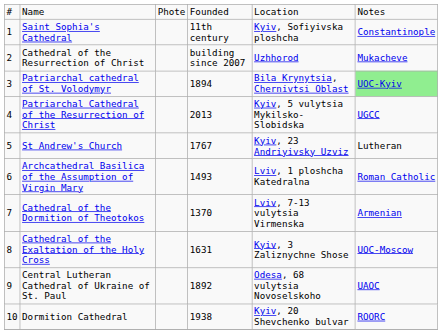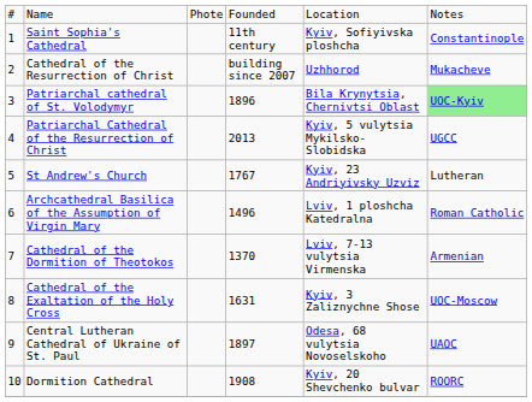Patriarchal cathedral of St. Volodymyr | column 4: 1894 -> 1896
Archcathedral Basilica of the Assumption of Virgin Mary | column 4: 1493 -> 1496
Central Lutheran Cathedral of Ukraine of St. Paul | column 4: 1892 -> 1897
Dormition Cathedral | column 4: 1938 -> 1908
